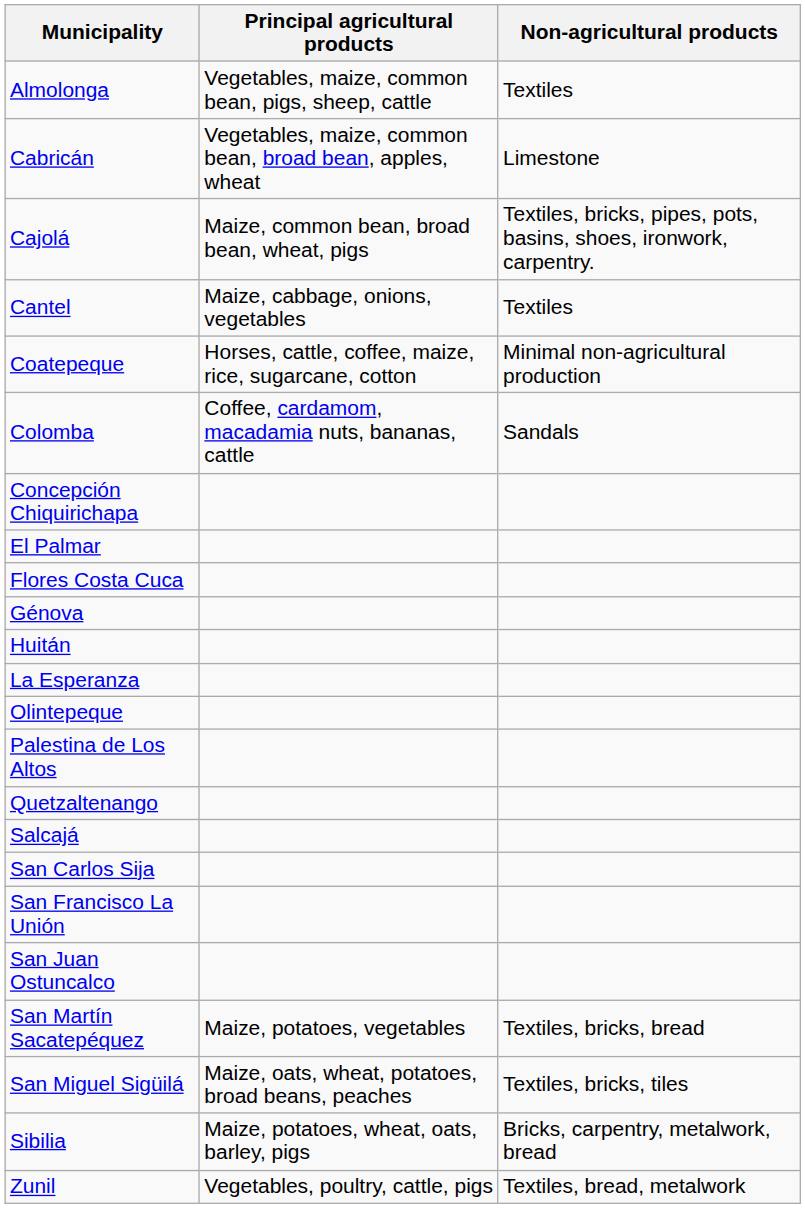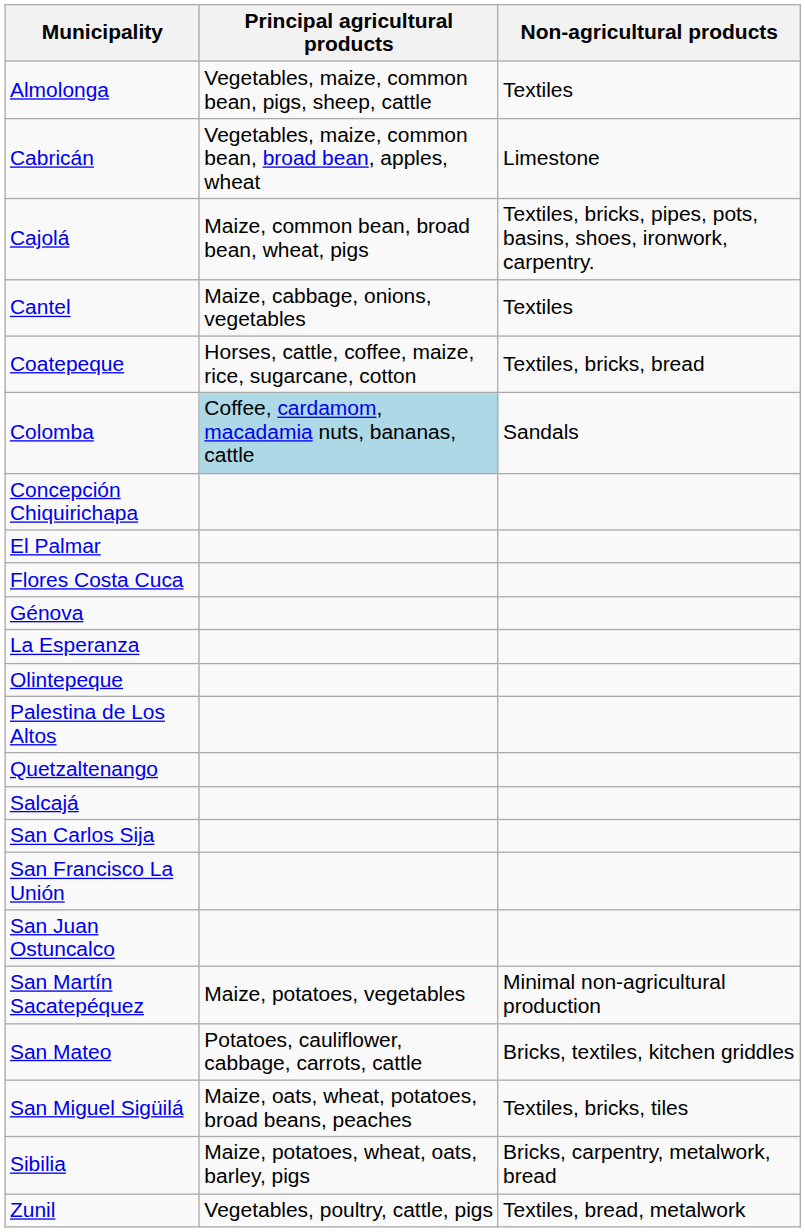Coatepeque | Non-agricultural products: Minimal non-agricultural production -> Textiles, bricks, bread
Colomba | Principal agricultural products: no background -> lightblue background
- row: Huitán
San Martín Sacatepéquez | Non-agricultural products: Textiles, bricks, bread -> Minimal non-agricultural production
+ row: San Mateo | Potatoes, cauliflower, cabbage, carrots, cattle | Bricks, textiles, kitchen griddles
